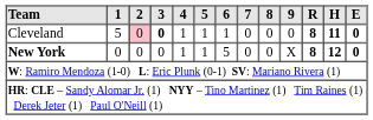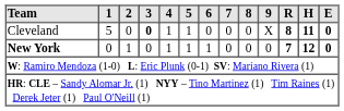Cleveland | 2: pink background -> no background
Cleveland | 6: 1 -> 0
Cleveland | 9: 0 -> X
New York | 2: 0 -> 1
New York | 6: 5 -> 1
New York | 9: X -> 0
New York | R: 8 -> 7
